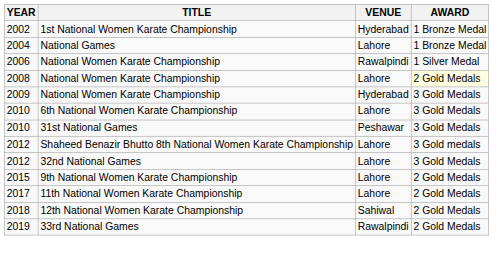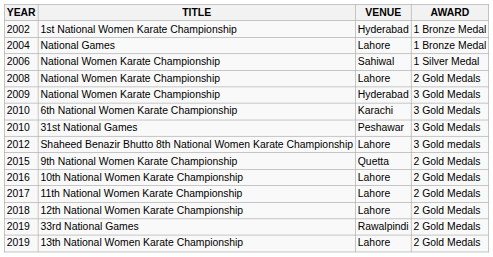2006 / National Women Karate Championship | VENUE: Rawalpindi -> Sahiwal
2008 / National Women Karate Championship | AWARD: lightyellow background -> no background
6th National Women Karate Championship | VENUE: Lahore -> Karachi
- row: 2012 | 32nd National Games | Lahore | 3 Gold Medals
9th National Women Karate Championship | VENUE: Lahore -> Quetta
+ row: 2016 | 10th National Women Karate Championship | Lahore | 2 Gold Medals
12th National Women Karate Championship | VENUE: Sahiwal -> Lahore
+ row: 2019 | 13th National Women Karate Championship | Lahore | 2 Gold Medals
